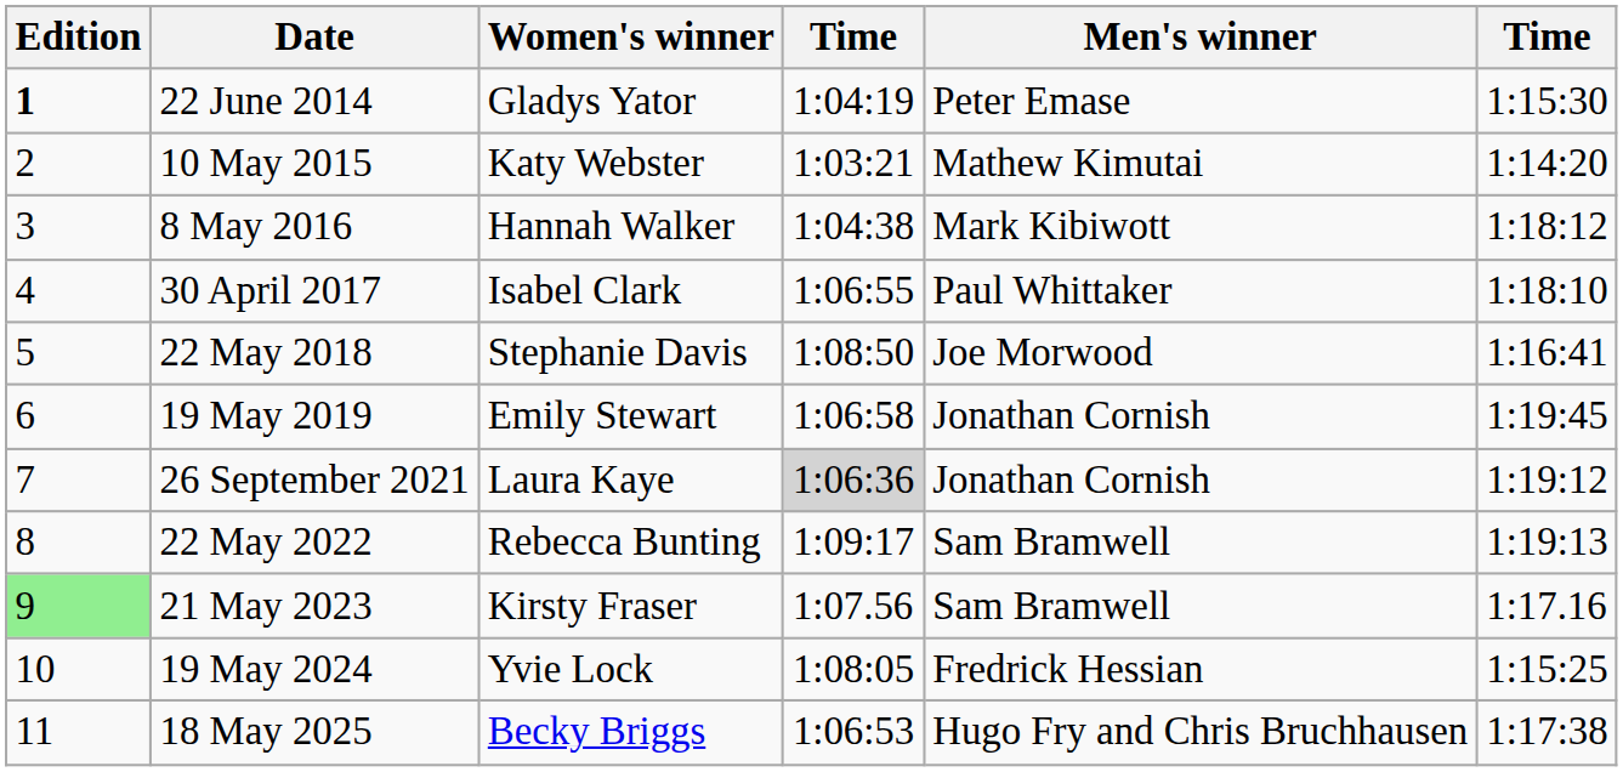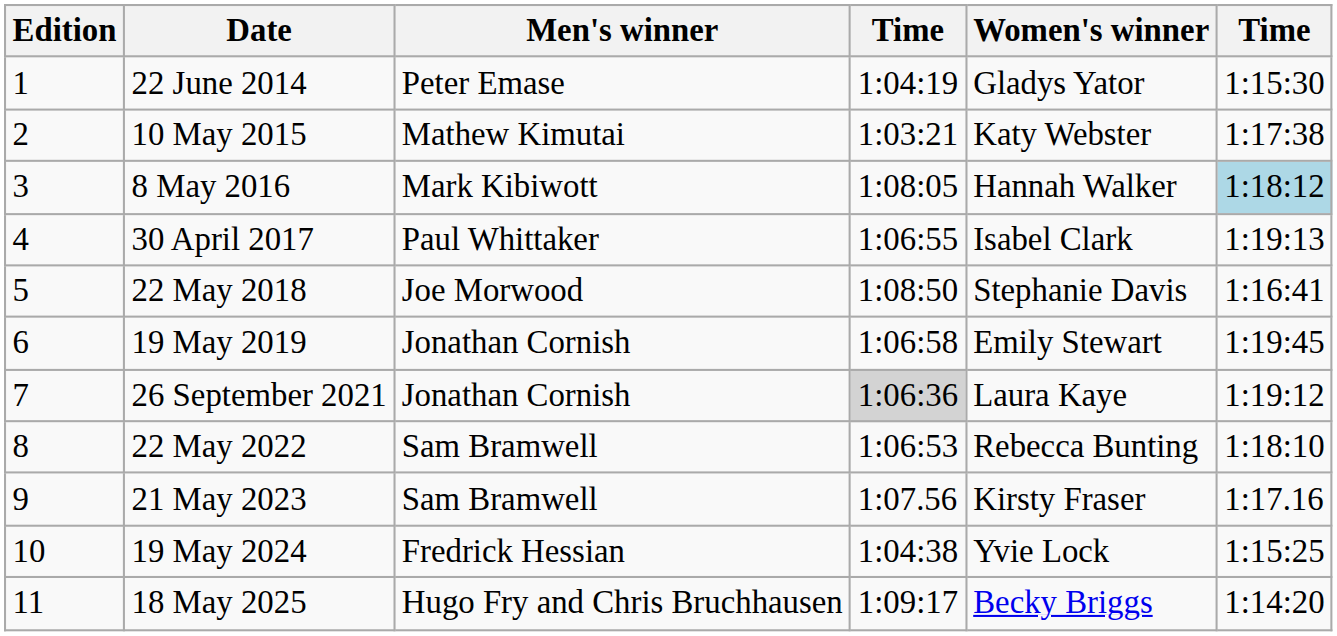columns swapped: Men's winner <-> Women's winner
22 June 2014 | Edition: bold -> normal
10 May 2015 | column 6: 1:14:20 -> 1:17:38
8 May 2016 | column 4: 1:04:38 -> 1:08:05
8 May 2016 | column 6: no background -> lightblue background
30 April 2017 | column 6: 1:18:10 -> 1:19:13
22 May 2022 | column 4: 1:09:17 -> 1:06:53
22 May 2022 | column 6: 1:19:13 -> 1:18:10
21 May 2023 | Edition: lightgreen background -> no background
19 May 2024 | column 4: 1:08:05 -> 1:04:38
18 May 2025 | column 4: 1:06:53 -> 1:09:17
18 May 2025 | column 6: 1:17:38 -> 1:14:20
